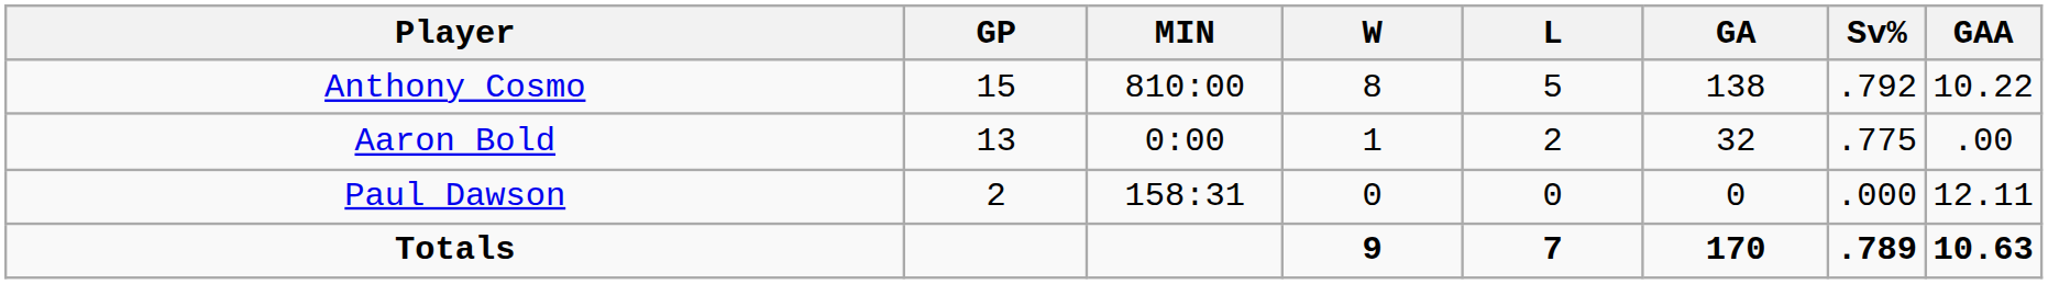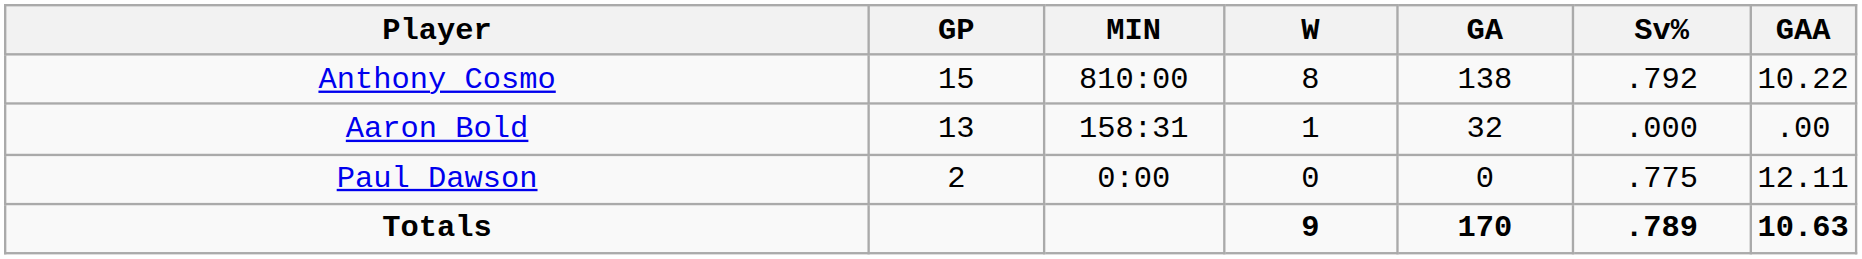- column: L | 5 | 2 | 0 | 7
Aaron Bold | MIN: 0:00 -> 158:31
Aaron Bold | Sv%: .775 -> .000
Paul Dawson | MIN: 158:31 -> 0:00
Paul Dawson | Sv%: .000 -> .775
